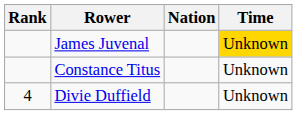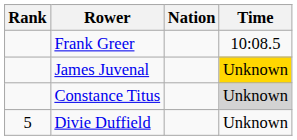+ row: Frank Greer | 10:08.5
Constance Titus | Time: no background -> lightgrey background
Divie Duffield | Rank: 4 -> 5
